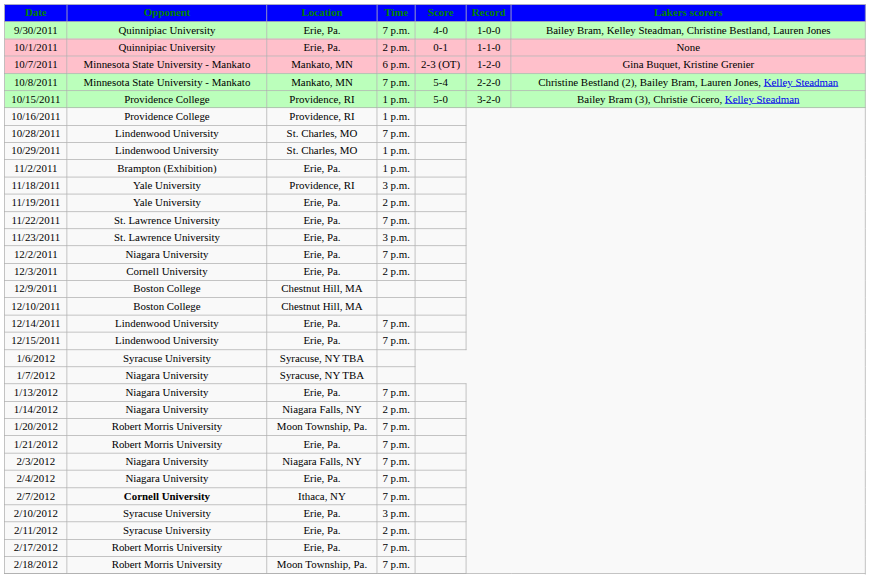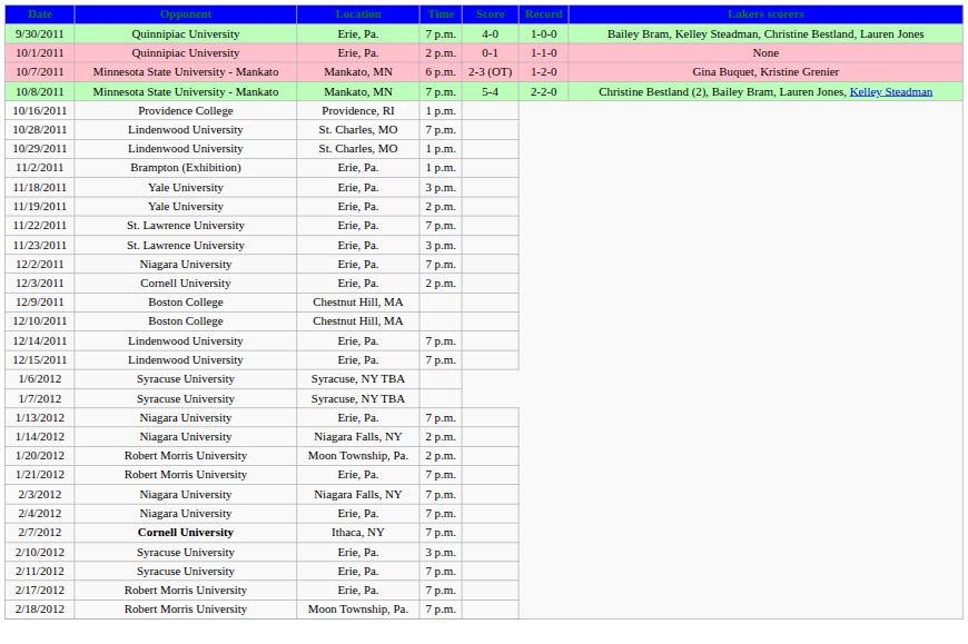- row: 10/15/2011 | Providence College | Providence, RI | 1 p.m. | 5-0 | 3-2-0 | Bailey Bram (3), Christie Cicero, Kelley Steadman
11/18/2011 | Location: Providence, RI -> Erie, Pa.
1/7/2012 | Opponent: Niagara University -> Syracuse University
1/20/2012 | Time: 7 p.m. -> 2 p.m.
2/11/2012 | Time: 2 p.m. -> 7 p.m.
